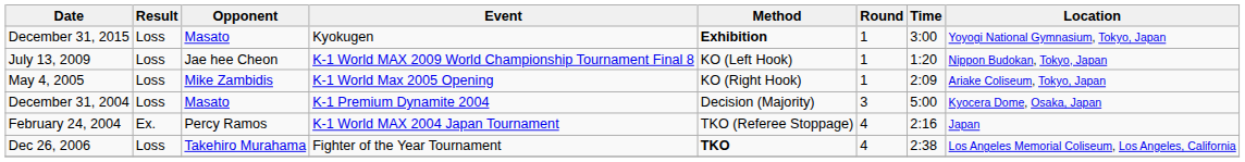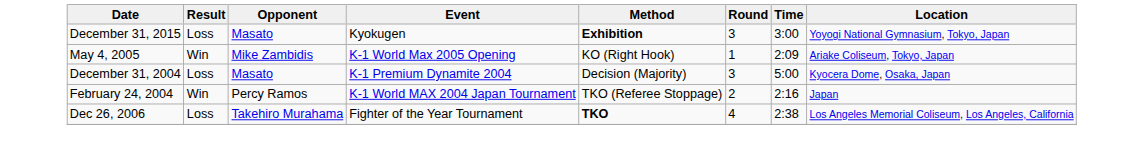December 31, 2015 | Round: 1 -> 3
- row: July 13, 2009 | Loss | Jae hee Cheon | K-1 World MAX 2009 World Championship Tournament Final 8 | KO (Left Hook) | 1 | 1:20 | Nippon Budokan, Tokyo, Japan
May 4, 2005 | Result: Loss -> Win
February 24, 2004 | Result: Ex. -> Win
February 24, 2004 | Round: 4 -> 2
